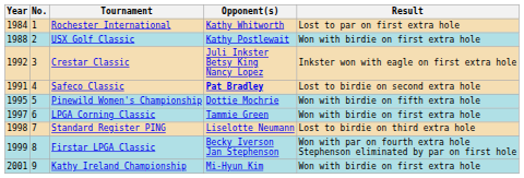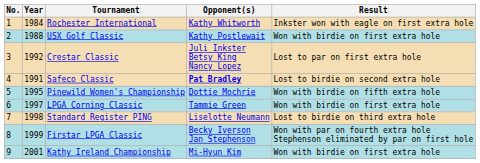columns swapped: No. <-> Year
Rochester International | Result: Lost to par on first extra hole -> Inkster won with eagle on first extra hole
Crestar Classic | Result: Inkster won with eagle on first extra hole -> Lost to par on first extra hole
